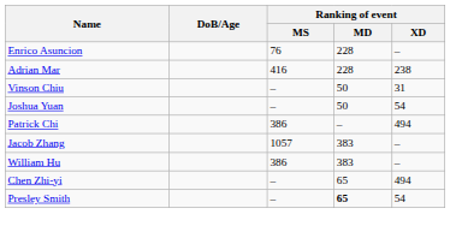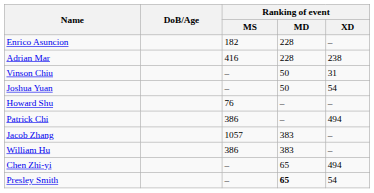Enrico Asuncion | Ranking of event / MS: 76 -> 182
+ row: Howard Shu | 76 | – | –
